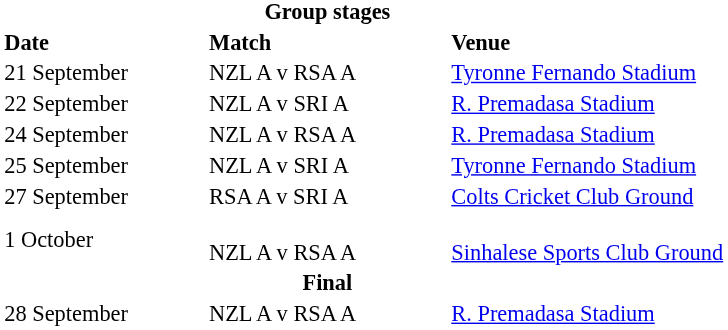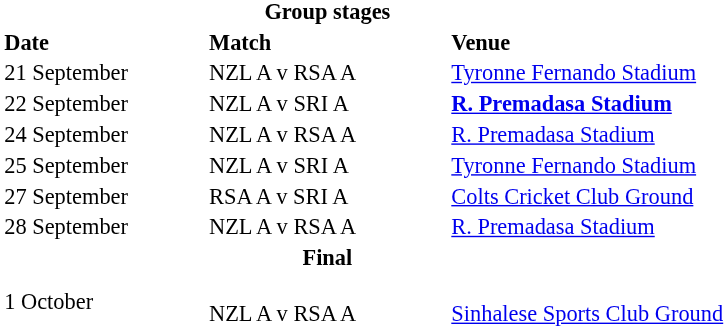22 September | Venue: normal -> bold
rows swapped: 28 September <-> 1 October
